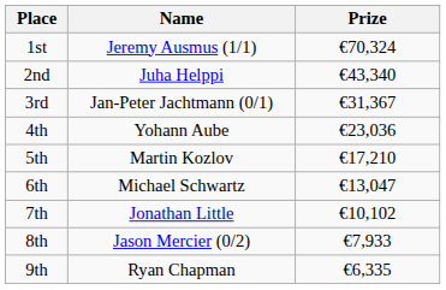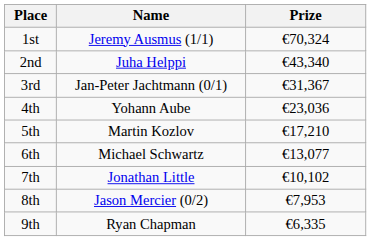6th | Prize: €13,047 -> €13,077
8th | Prize: €7,933 -> €7,953
